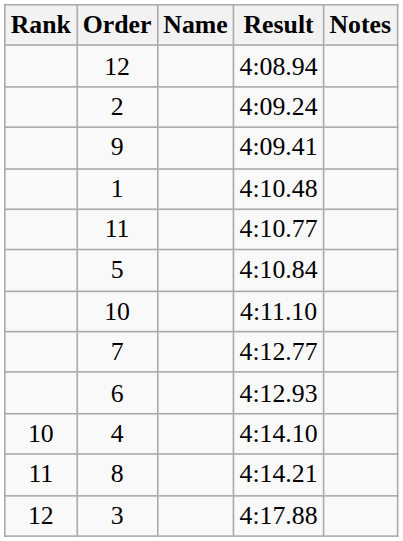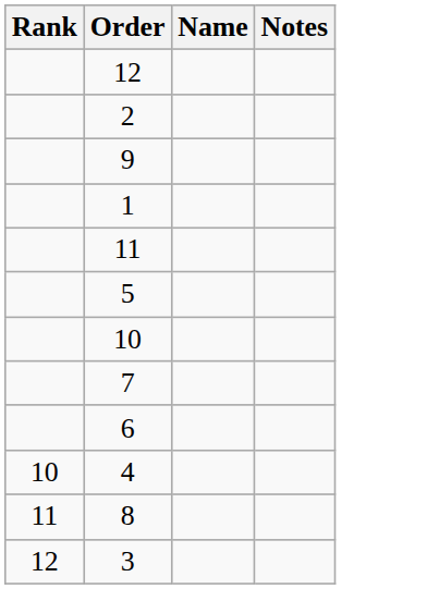- column: Result | 4:08.94 | 4:09.24 | 4:09.41 | 4:10.48 | 4:10.77 | 4:10.84 | 4:11.10 | 4:12.77 | 4:12.93 | 4:14.10 | 4:14.21 | 4:17.88
